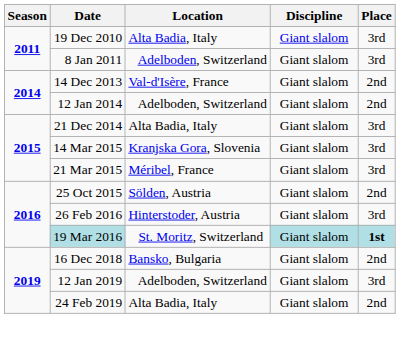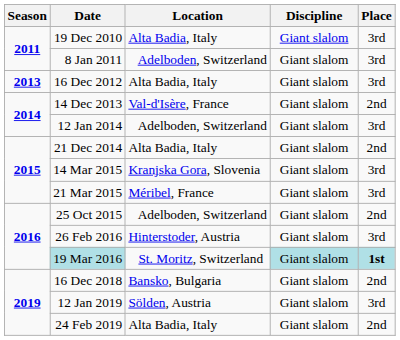+ row: 2013 | 16 Dec 2012 | Alta Badia, Italy | Giant slalom | 3rd
12 Jan 2014 | Place: 2nd -> 3rd
21 Dec 2014 | Place: 3rd -> 2nd
25 Oct 2015 | Location: Sölden, Austria -> Adelboden, Switzerland
12 Jan 2019 | Location: Adelboden, Switzerland -> Sölden, Austria
